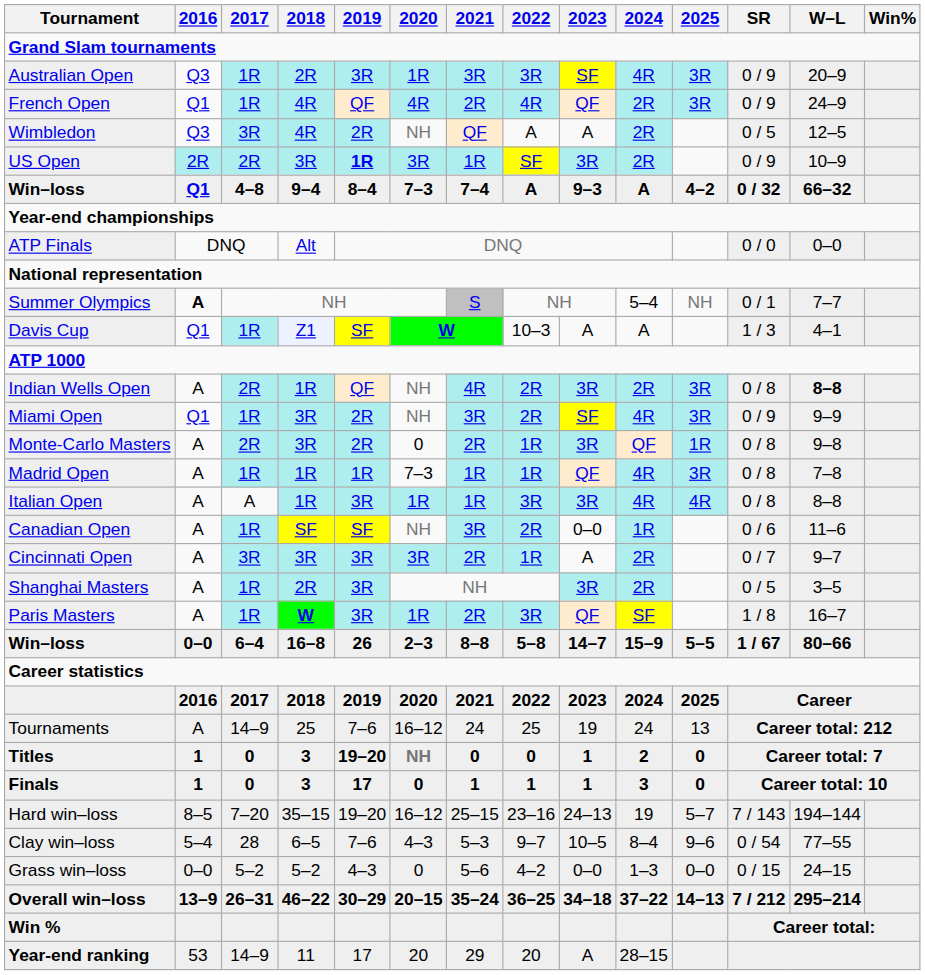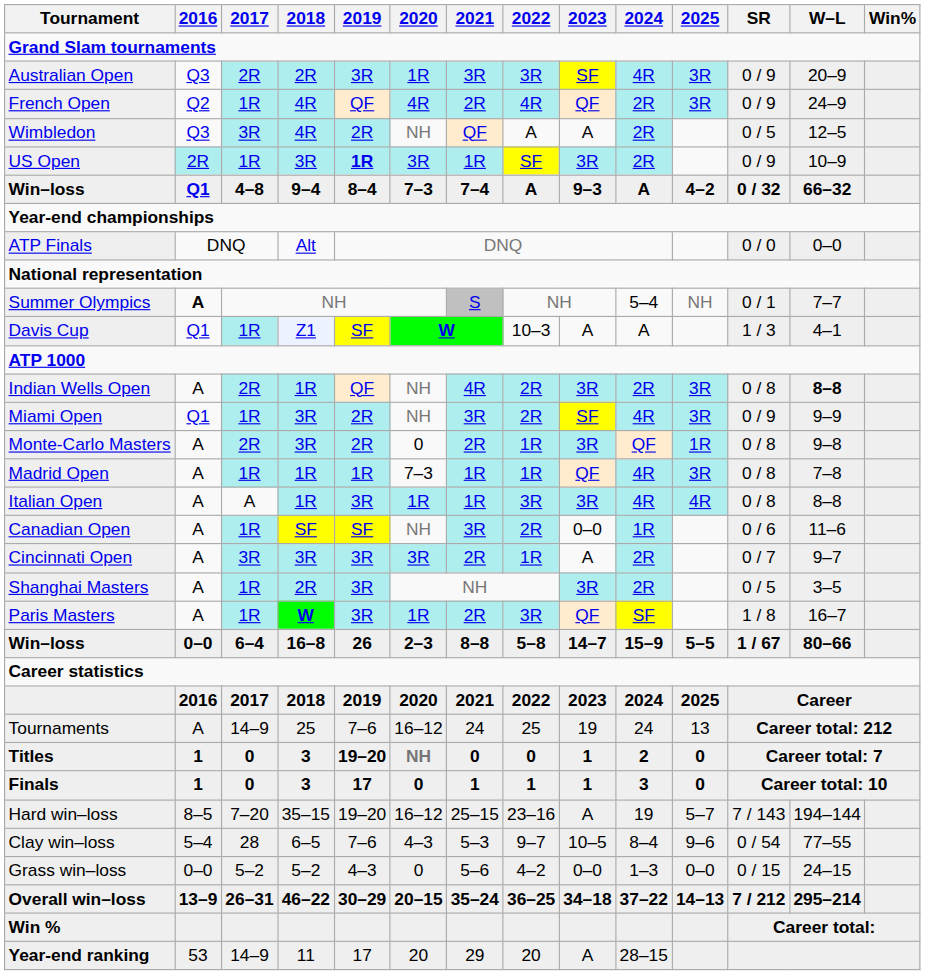Australian Open | 2017: 1R -> 2R
French Open | 2016: Q1 -> Q2
US Open | 2017: 2R -> 1R
Hard win–loss | 2023: 24–13 -> A
